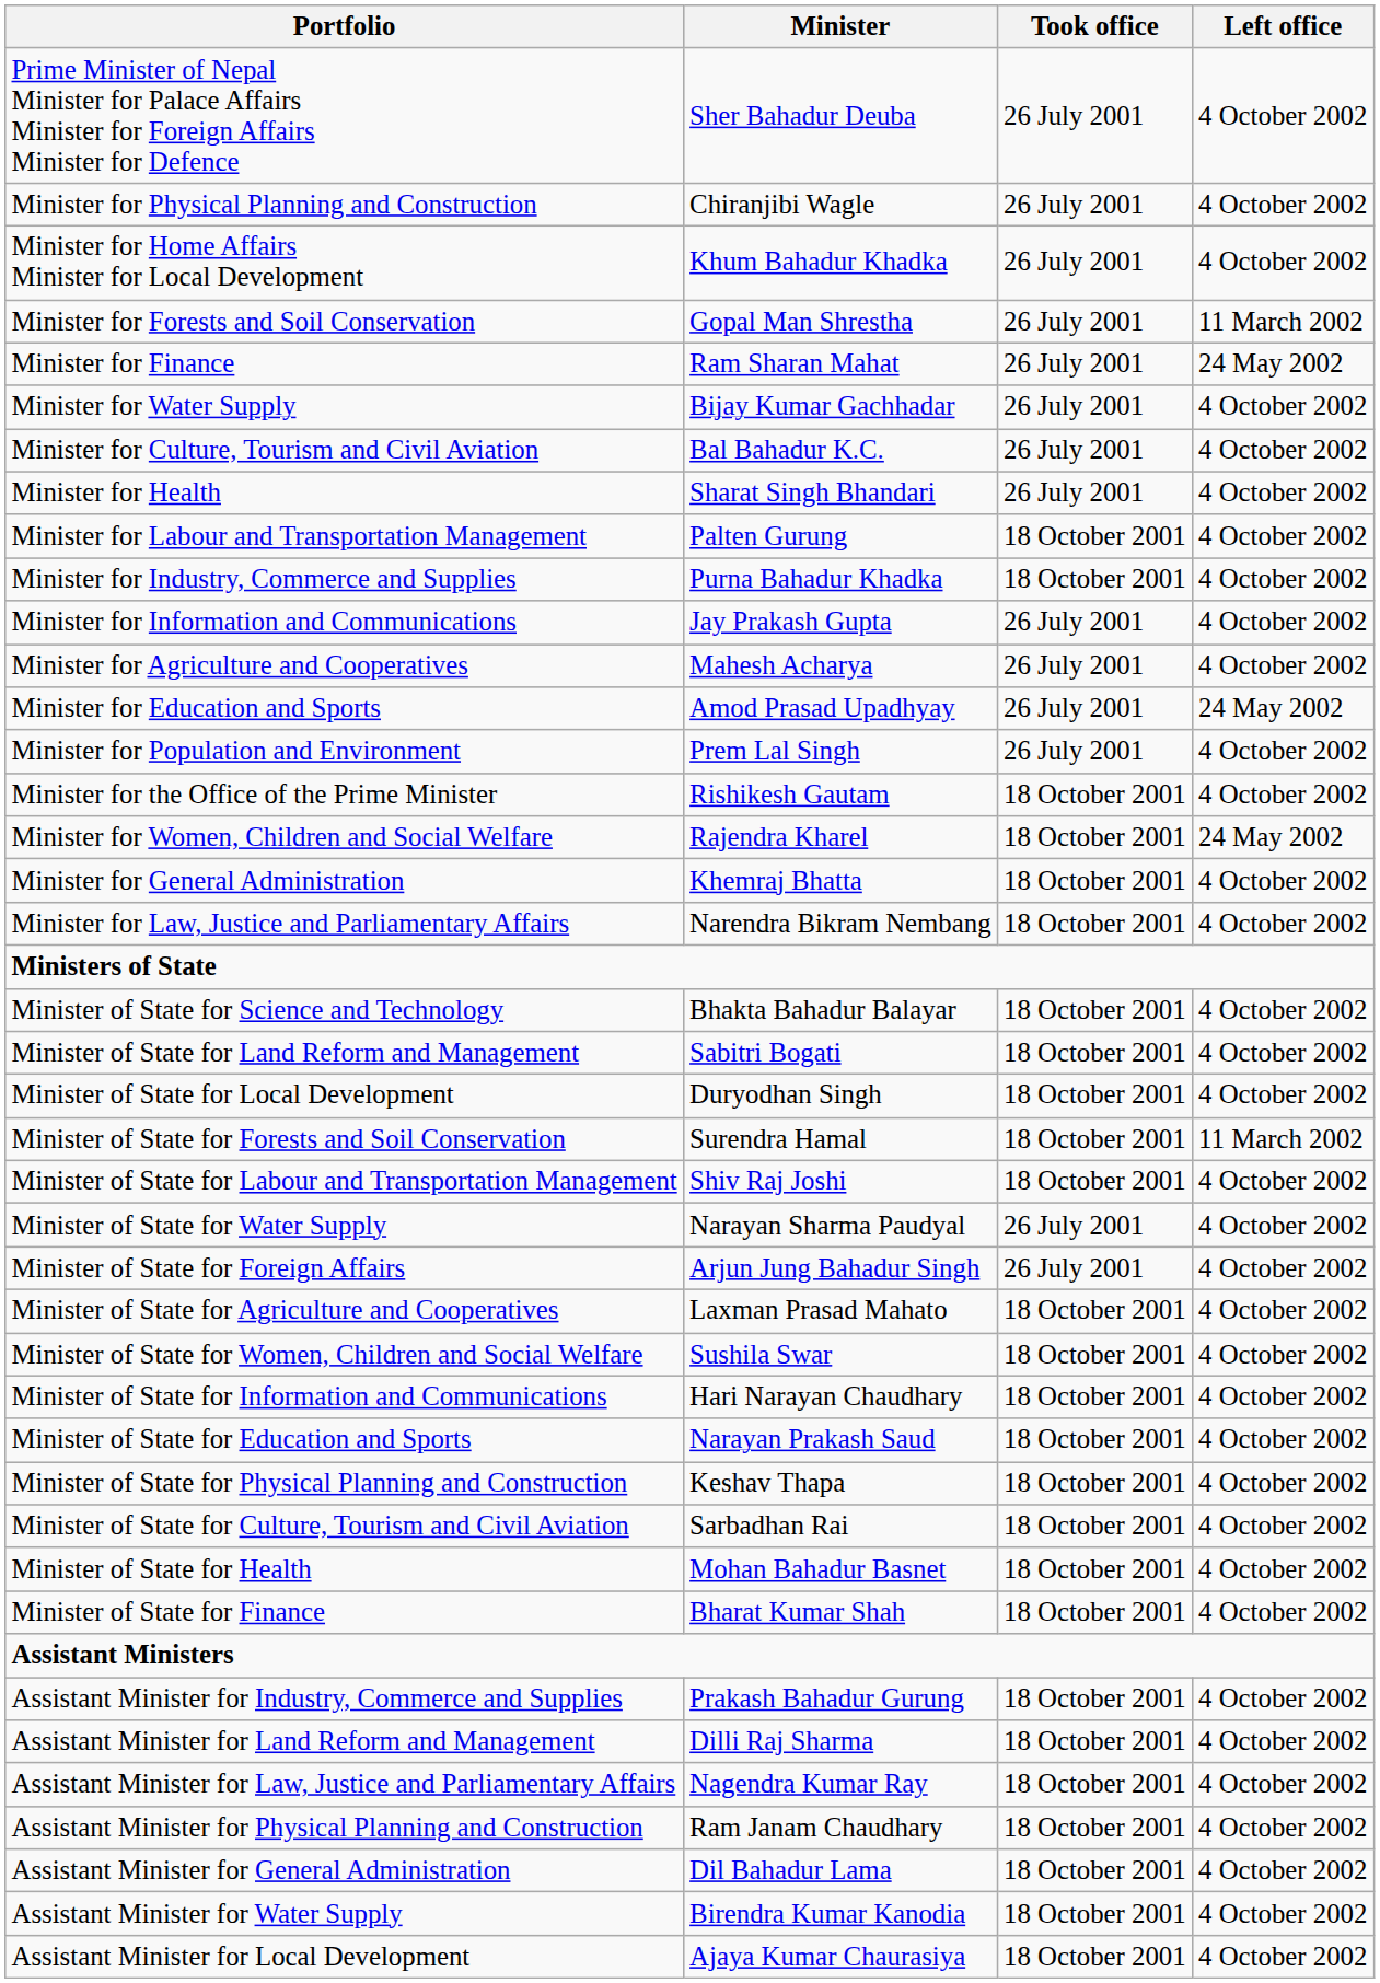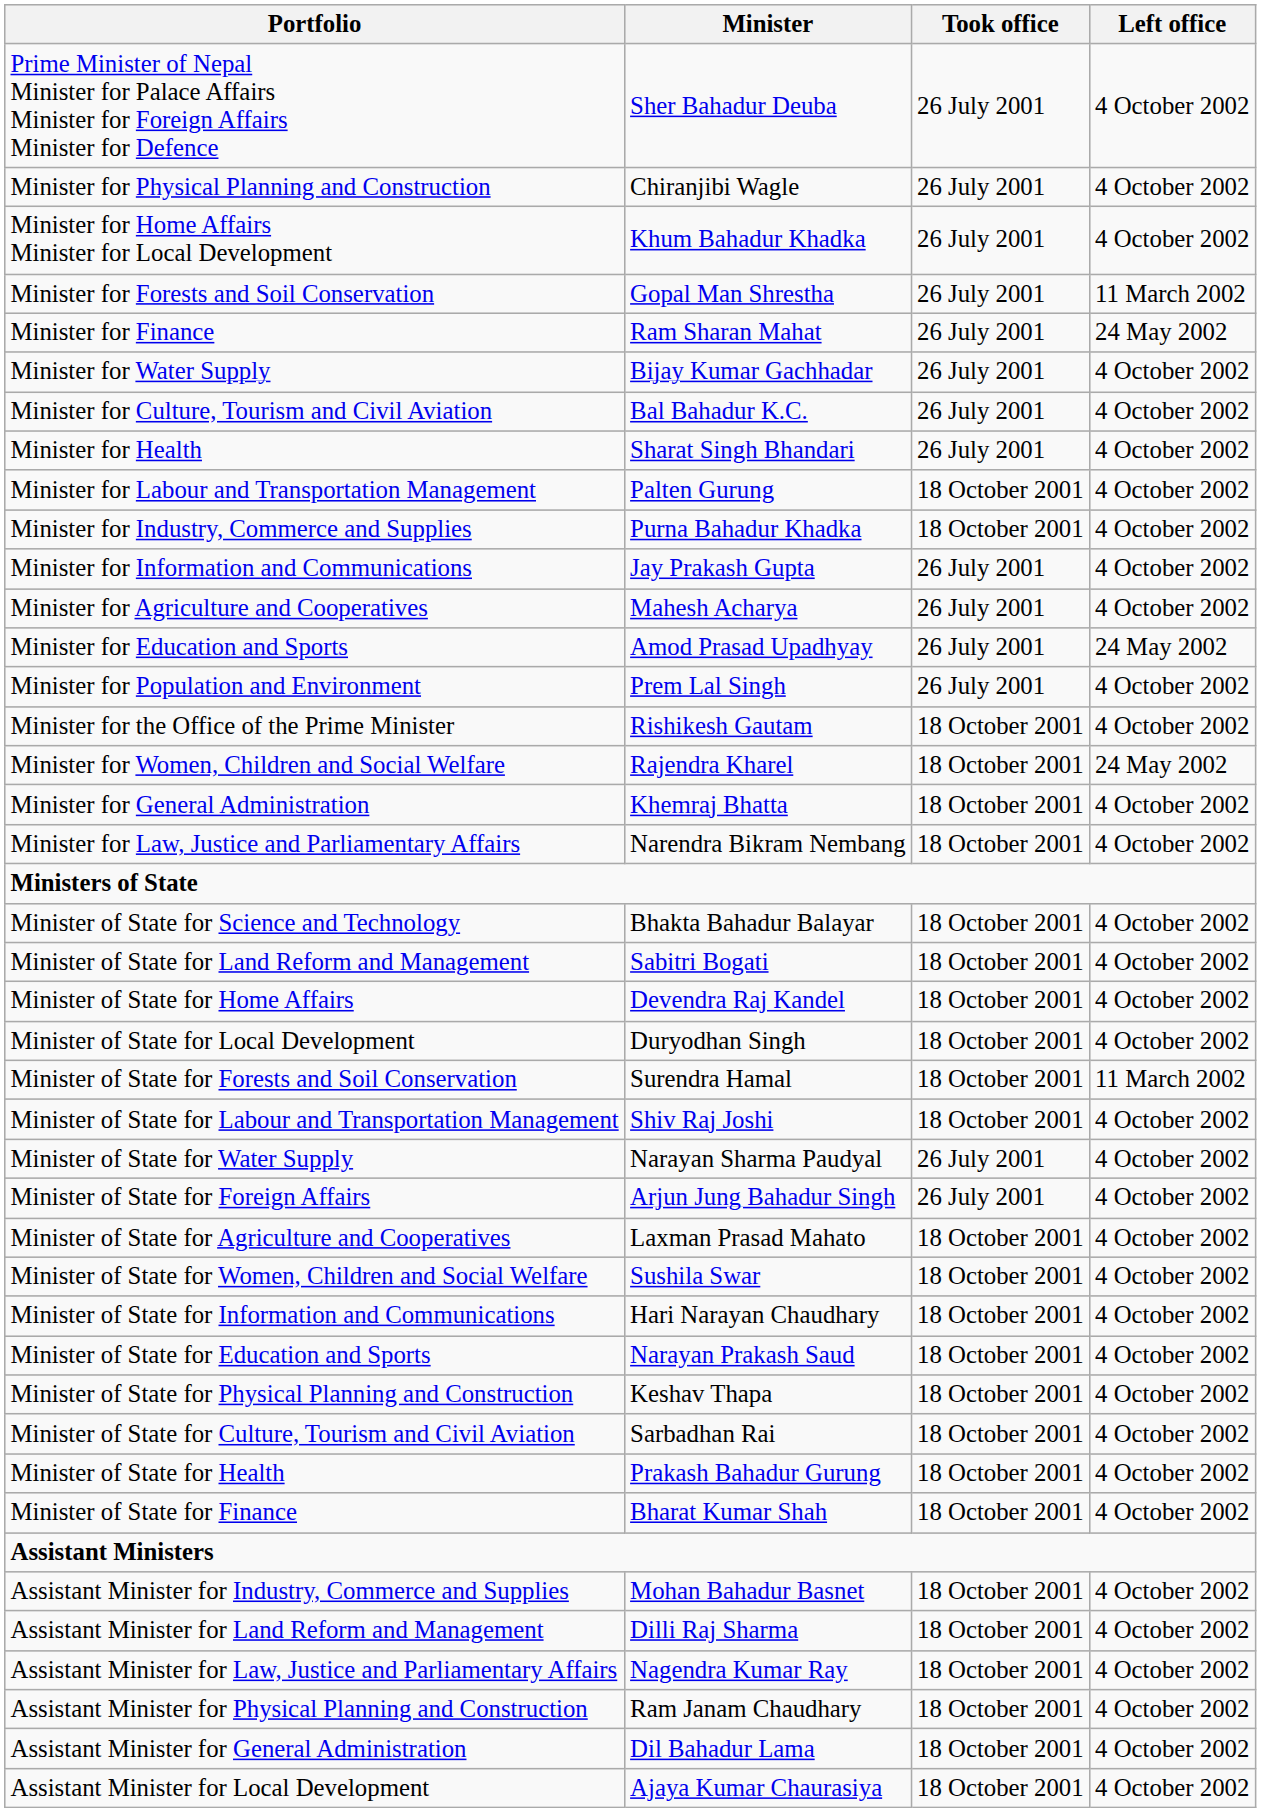+ row: Minister of State for Home Affairs | Devendra Raj Kandel | 18 October 2001 | 4 October 2002
Minister of State for Health | Minister: Mohan Bahadur Basnet -> Prakash Bahadur Gurung
Assistant Minister for Industry, Commerce and Supplies | Minister: Prakash Bahadur Gurung -> Mohan Bahadur Basnet
- row: Assistant Minister for Water Supply | Birendra Kumar Kanodia | 18 October 2001 | 4 October 2002
